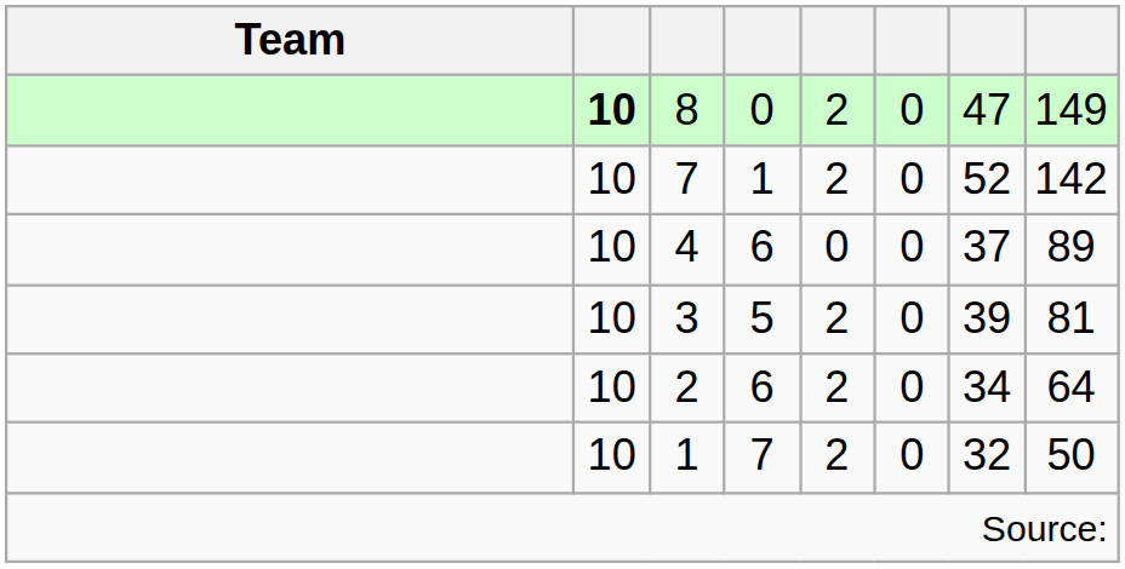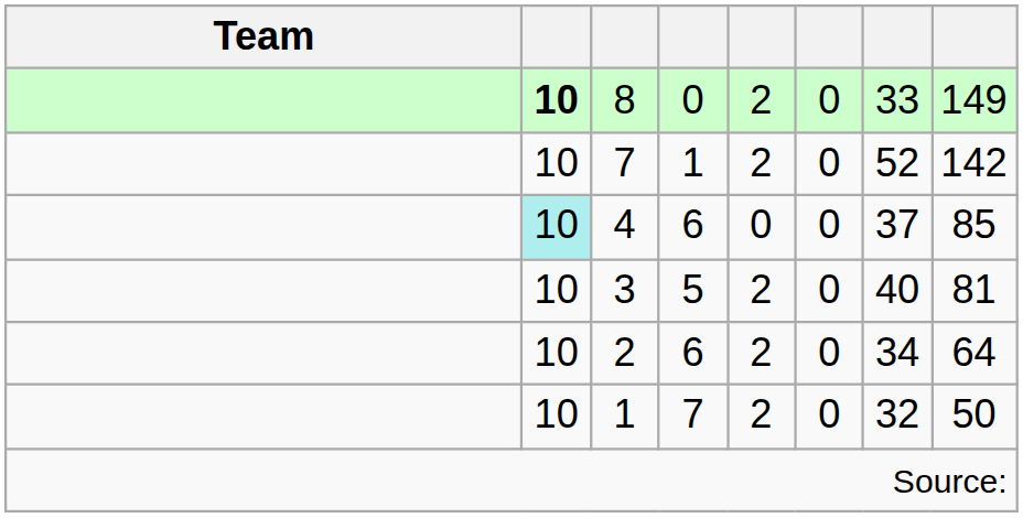8 | column 7: 47 -> 33
4 | column 2: no background -> paleturquoise background
4 | column 8: 89 -> 85
3 | column 7: 39 -> 40
